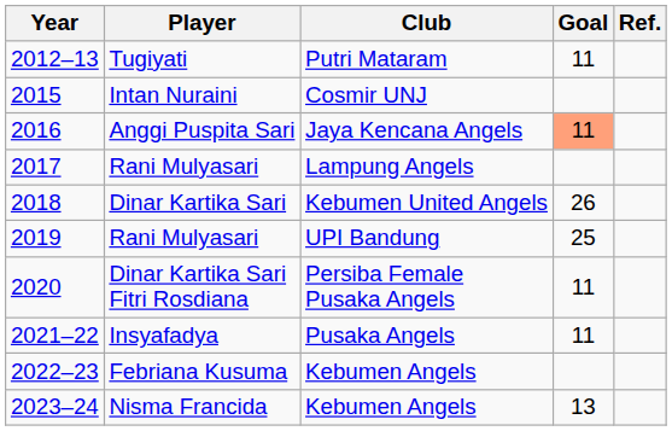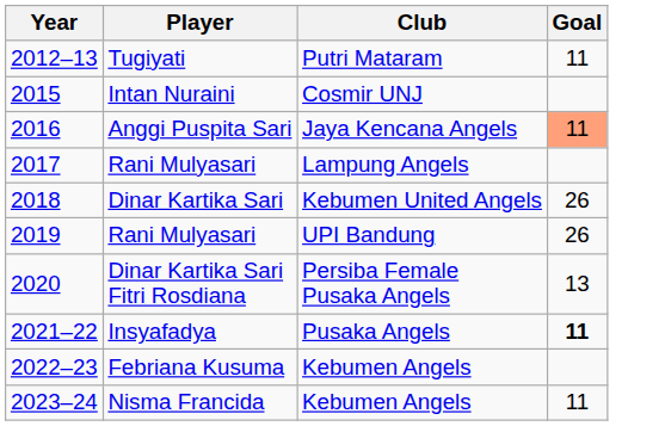- column: Ref.
Rani Mulyasari / UPI Bandung | Goal: 25 -> 26
Dinar Kartika Sari Fitri Rosdiana | Goal: 11 -> 13
Insyafadya | Goal: normal -> bold
Nisma Francida | Goal: 13 -> 11
